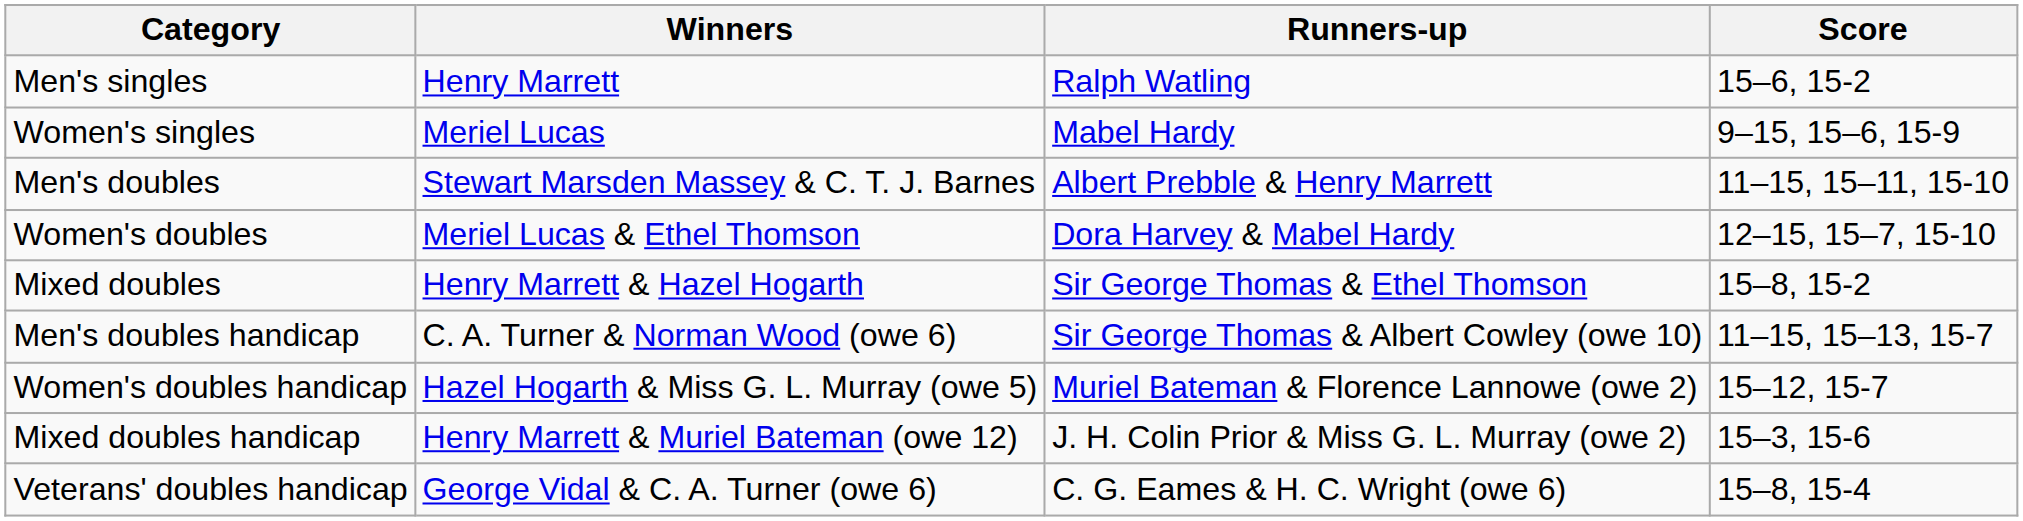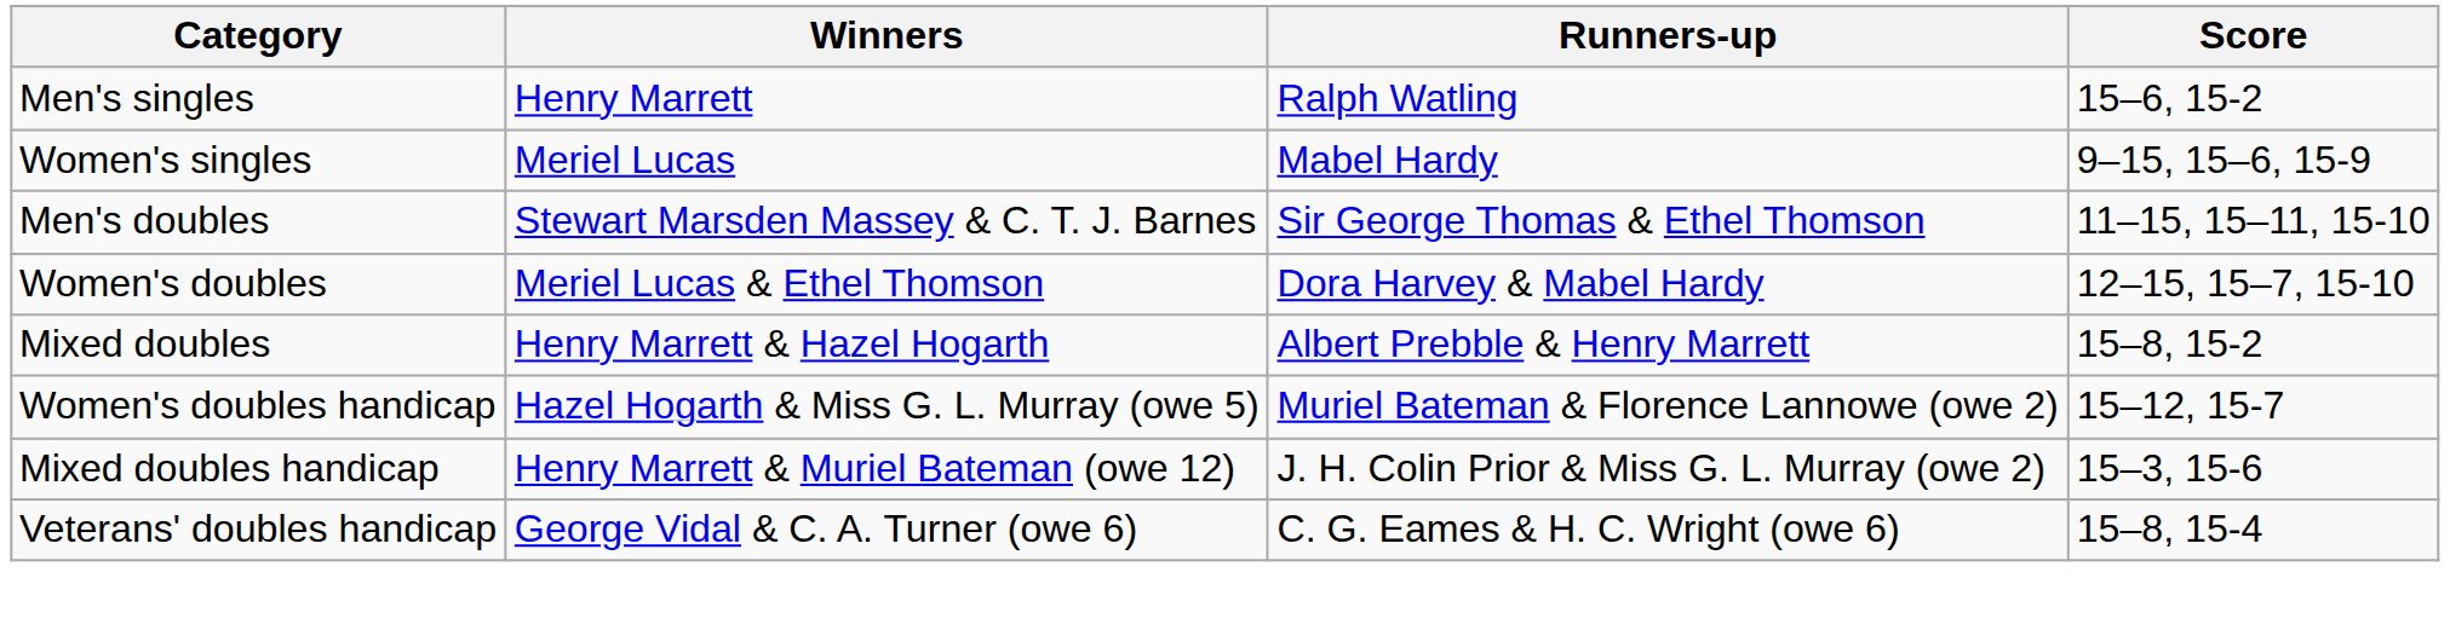Men's doubles | Runners-up: Albert Prebble & Henry Marrett -> Sir George Thomas & Ethel Thomson
Mixed doubles | Runners-up: Sir George Thomas & Ethel Thomson -> Albert Prebble & Henry Marrett
- row: Men's doubles handicap | C. A. Turner & Norman Wood (owe 6) | Sir George Thomas & Albert Cowley (owe 10) | 11–15, 15–13, 15-7
